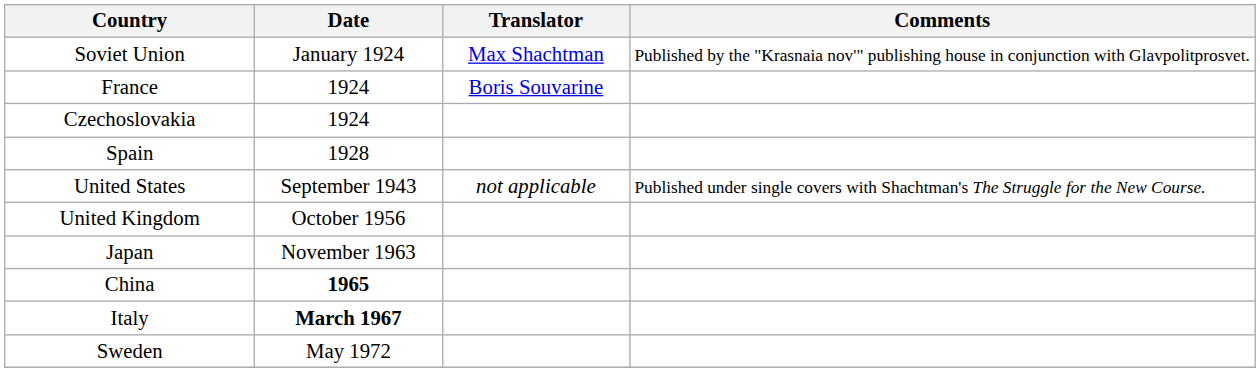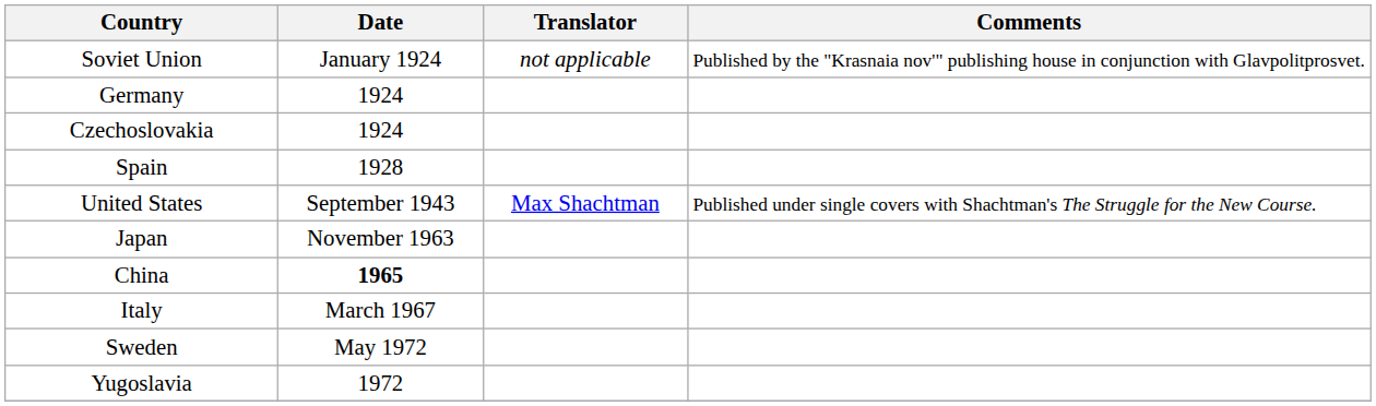Soviet Union | Translator: Max Shachtman -> not applicable
- row: France | 1924 | Boris Souvarine
+ row: Germany | 1924
United States | Translator: not applicable -> Max Shachtman
- row: United Kingdom | October 1956
Italy | Date: bold -> normal
+ row: Yugoslavia | 1972
